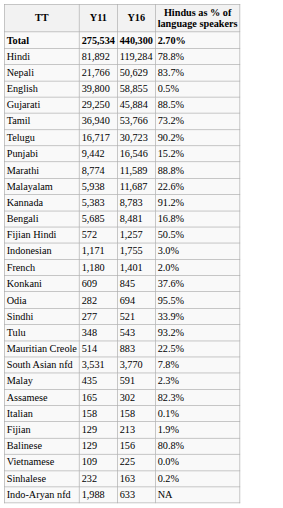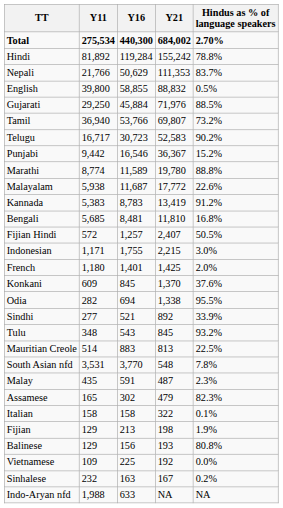+ column: Y21 | 684,002 | 155,242 | 111,353 | 88,832 | 71,976 | 69,807 | 52,583 | 36,367 | 19,780 | 17,772 | 13,419 | 11,810 | 2,407 | 2,215 | 1,425 | 1,370 | 1,338 | 892 | 845 | 813 | 548 | 487 | 479 | 322 | 198 | 193 | 192 | 167 | NA
